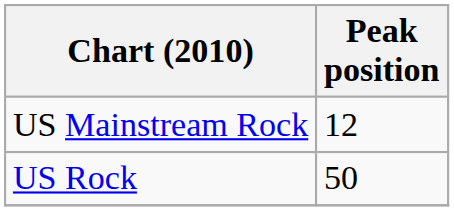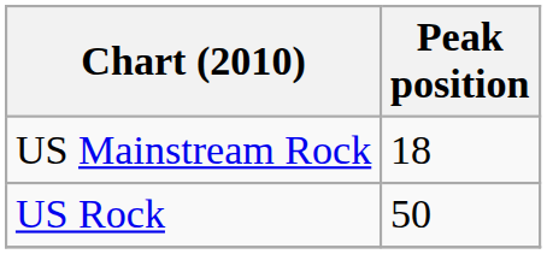US Mainstream Rock | Peak position: 12 -> 18
